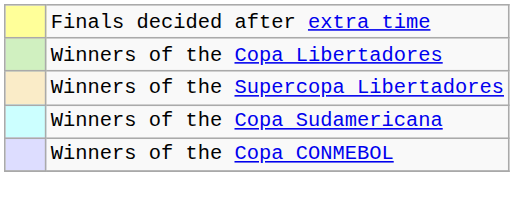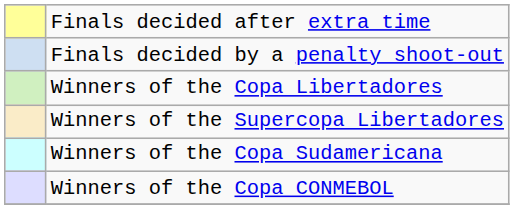+ row: Finals decided by a penalty shoot-out
